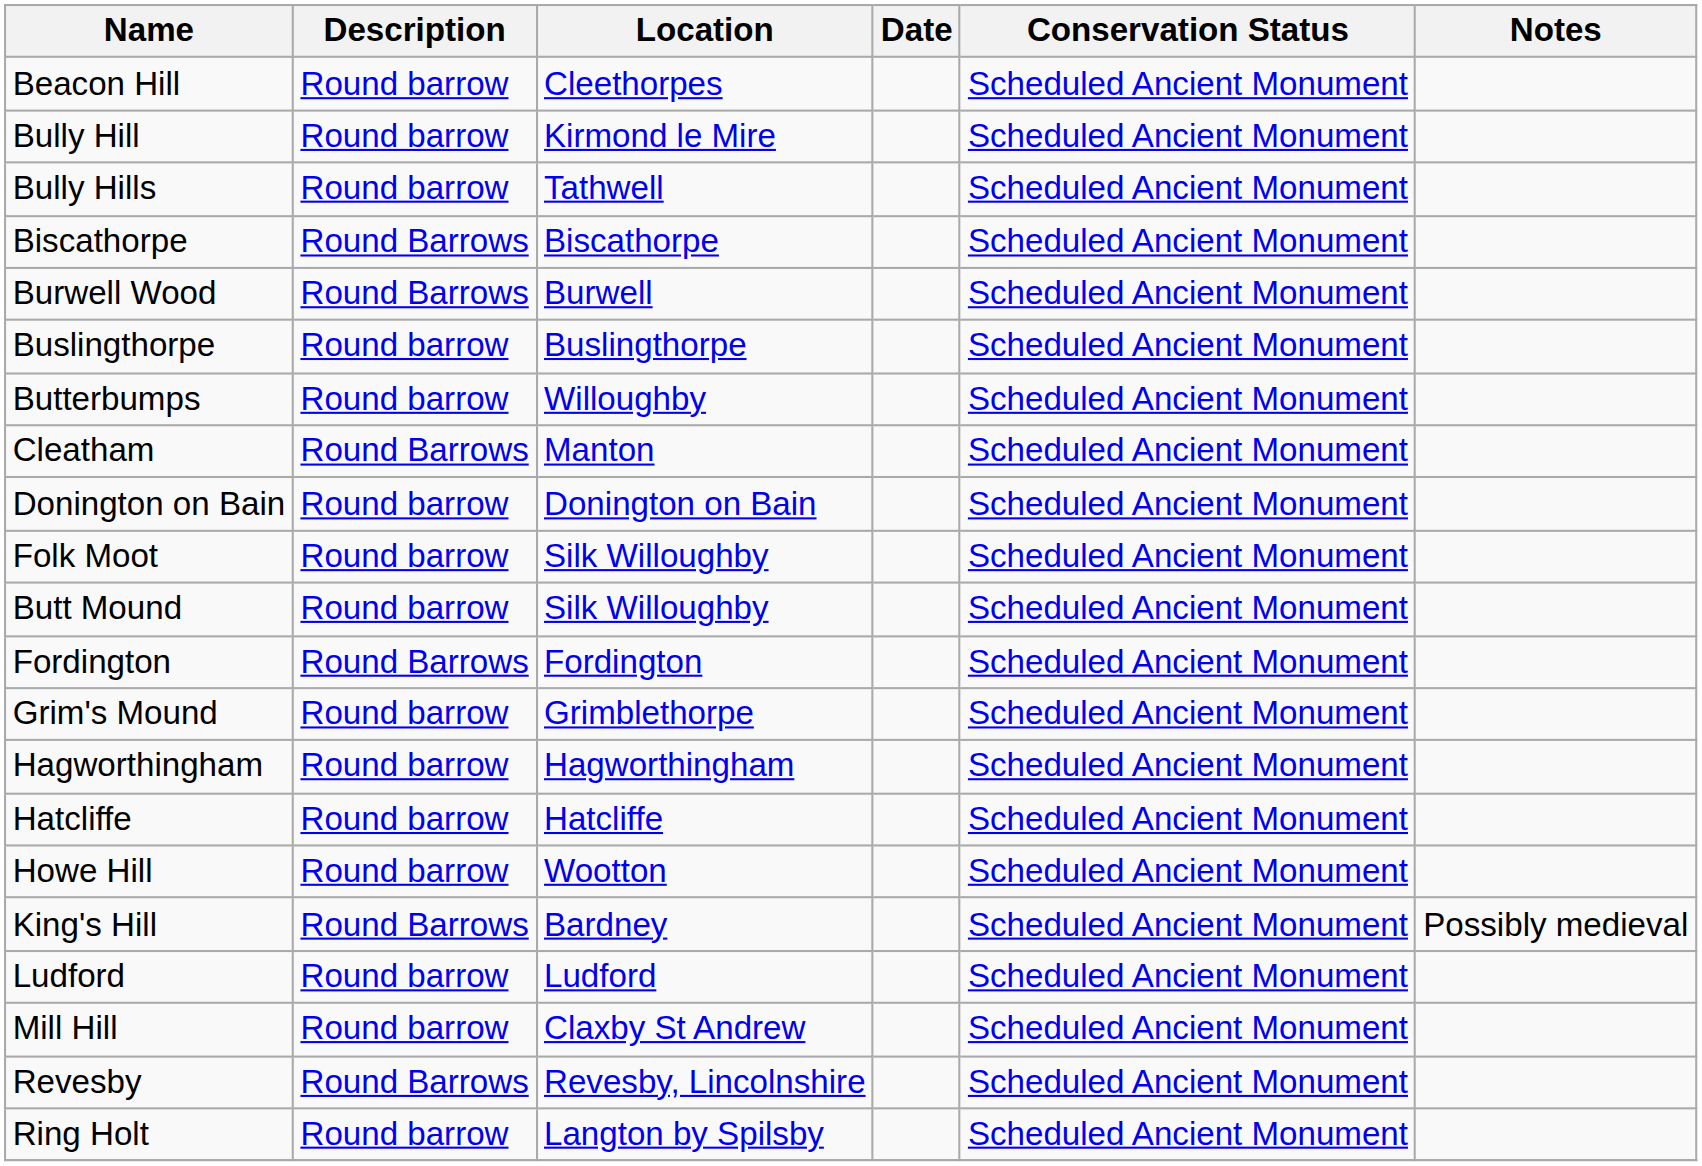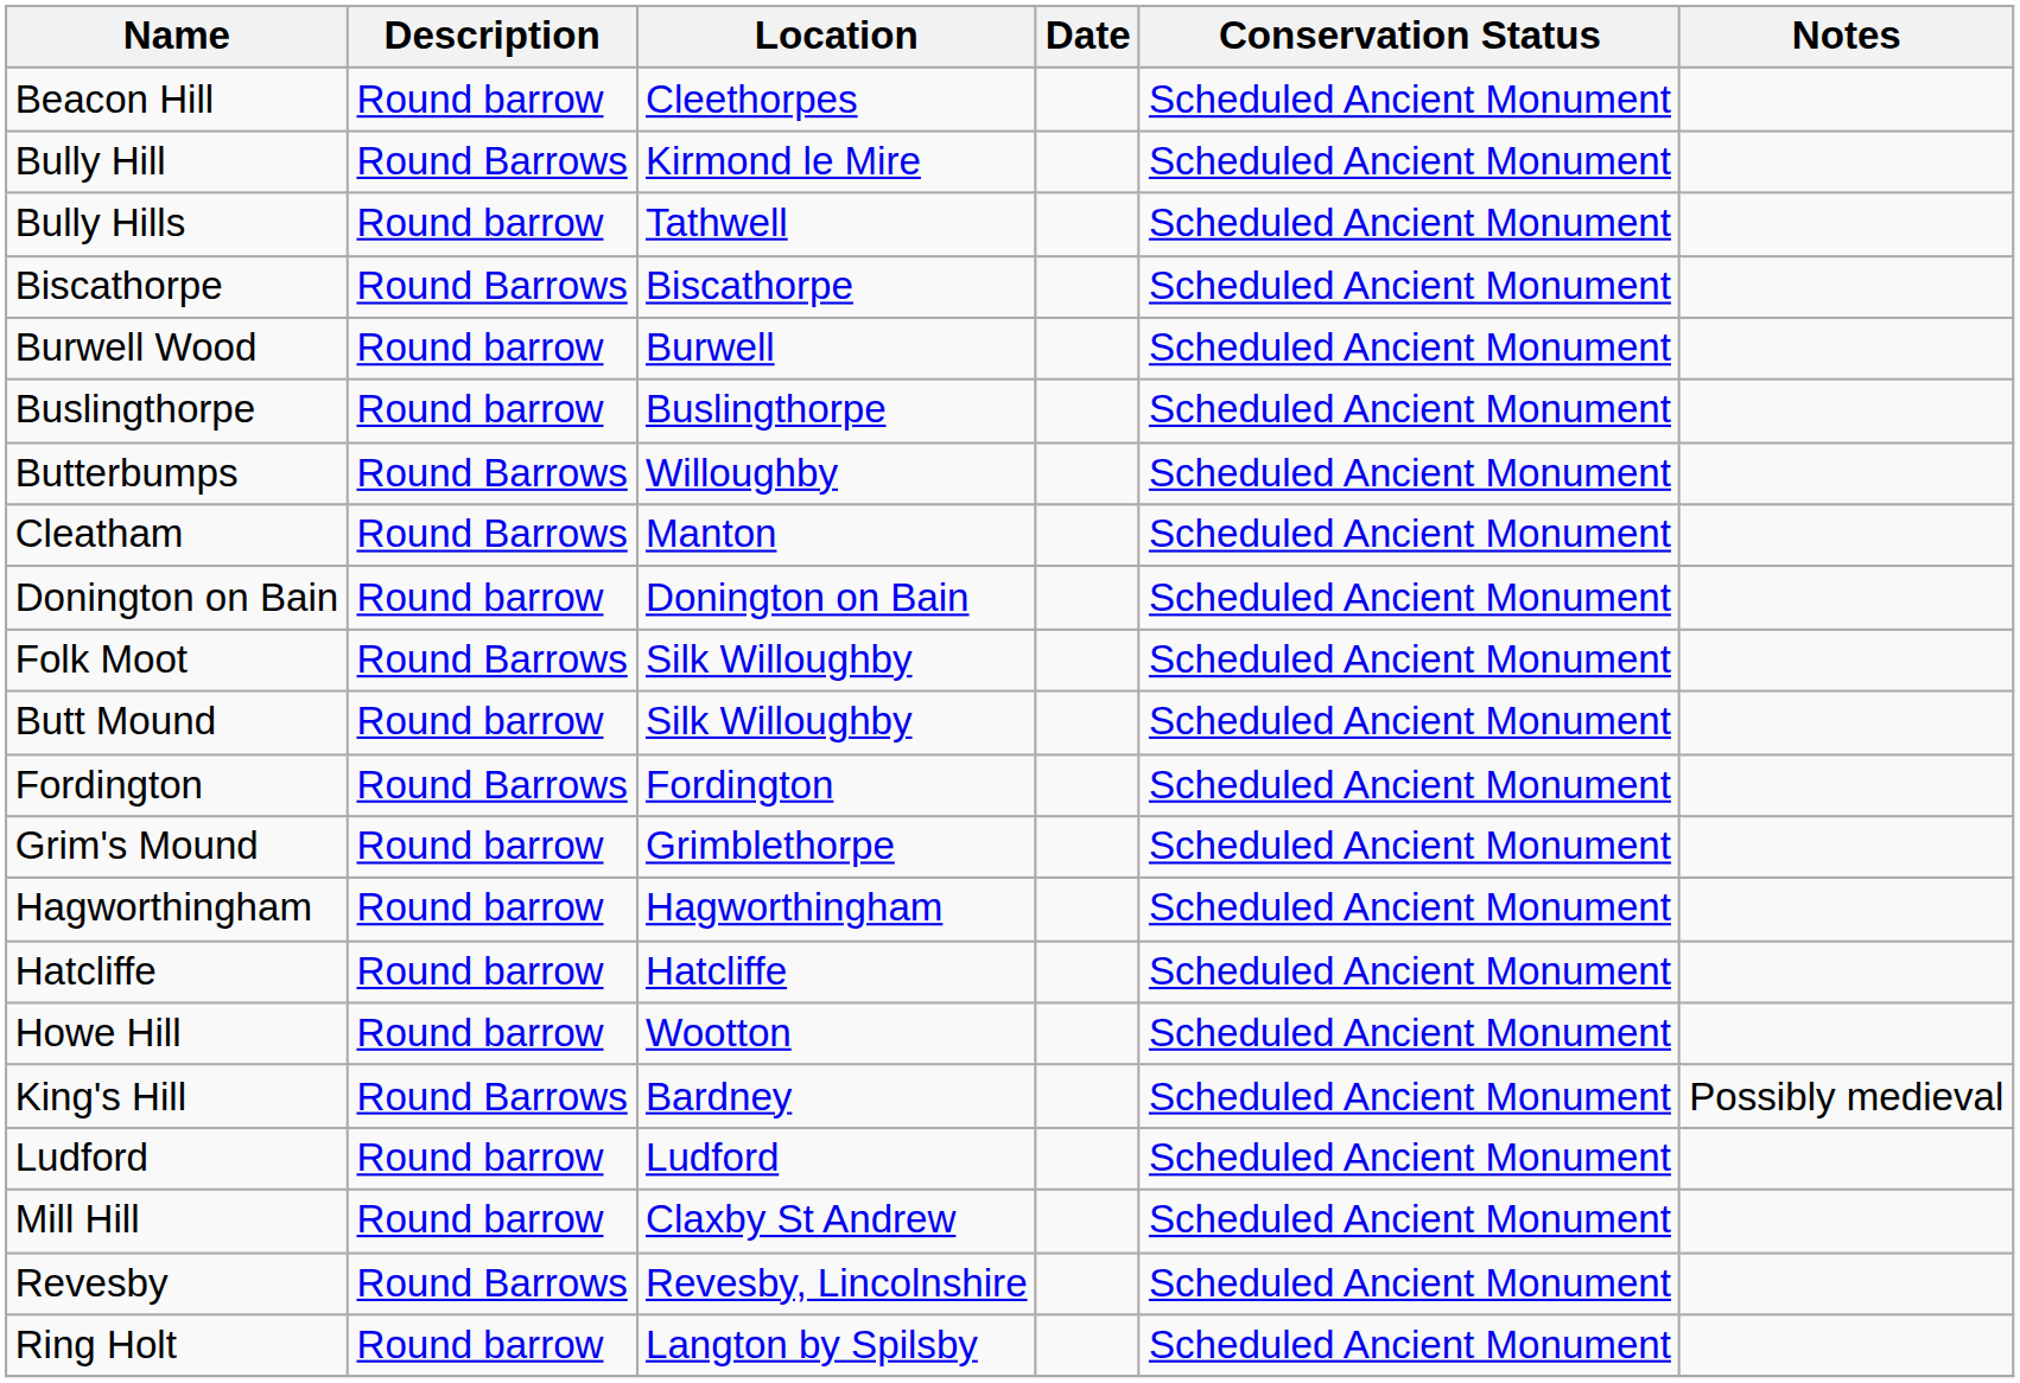Bully Hill | Description: Round barrow -> Round Barrows
Burwell Wood | Description: Round Barrows -> Round barrow
Butterbumps | Description: Round barrow -> Round Barrows
Folk Moot | Description: Round barrow -> Round Barrows
